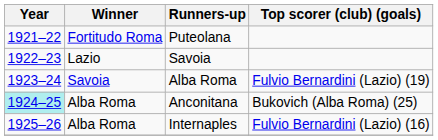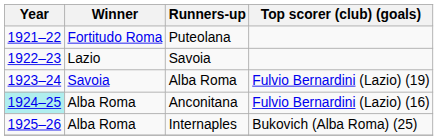Anconitana | Top scorer (club) (goals): Bukovich (Alba Roma) (25) -> Fulvio Bernardini (Lazio) (16)
Internaples | Top scorer (club) (goals): Fulvio Bernardini (Lazio) (16) -> Bukovich (Alba Roma) (25)
